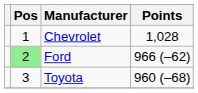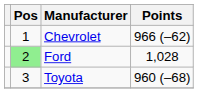Chevrolet | Points: 1,028 -> 966 (–62)
Ford | Points: 966 (–62) -> 1,028
